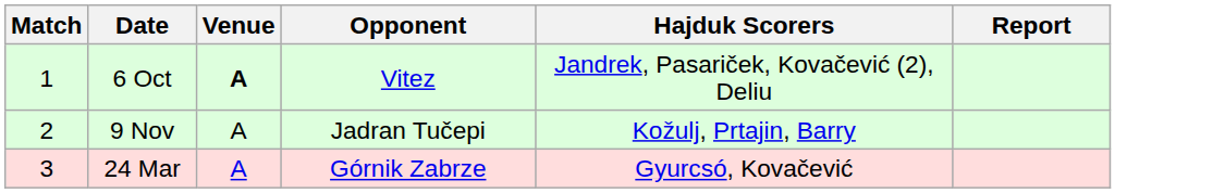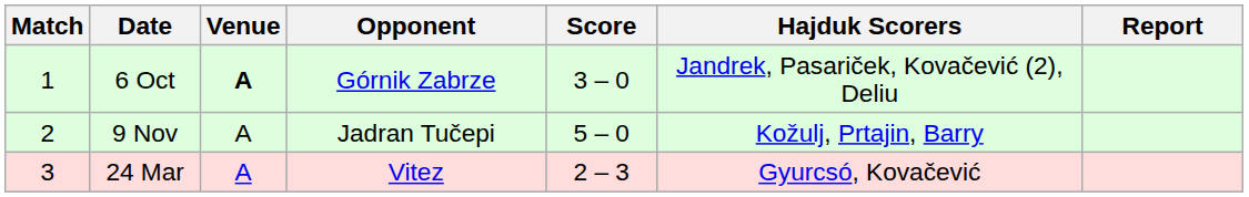+ column: Score | 3 – 0 | 5 – 0 | 2 – 3
6 Oct | Opponent: Vitez -> Górnik Zabrze
24 Mar | Opponent: Górnik Zabrze -> Vitez
